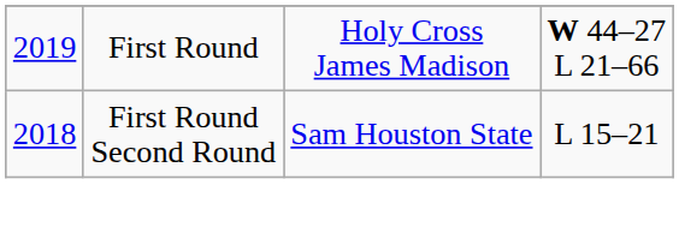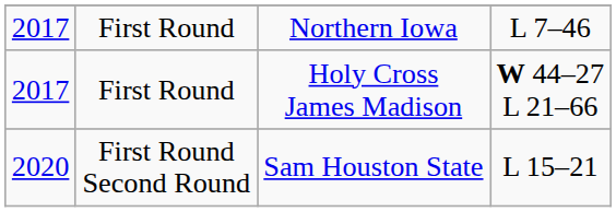+ row: 2017 | First Round | Northern Iowa | L 7–46
Holy Cross James Madison | column 1: 2019 -> 2017
Sam Houston State | column 1: 2018 -> 2020
